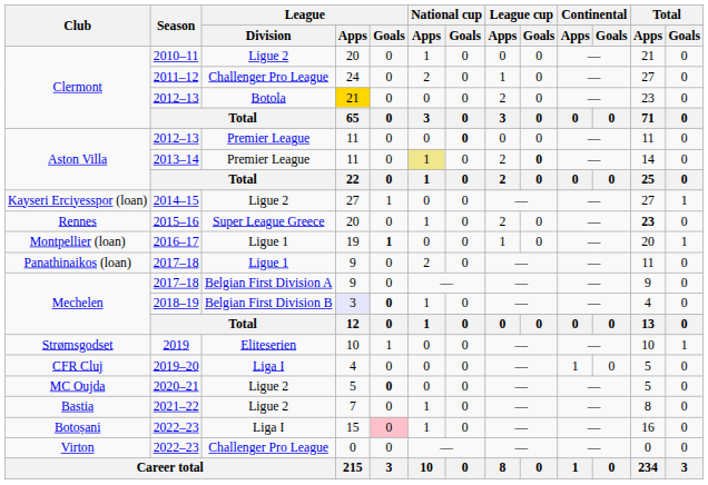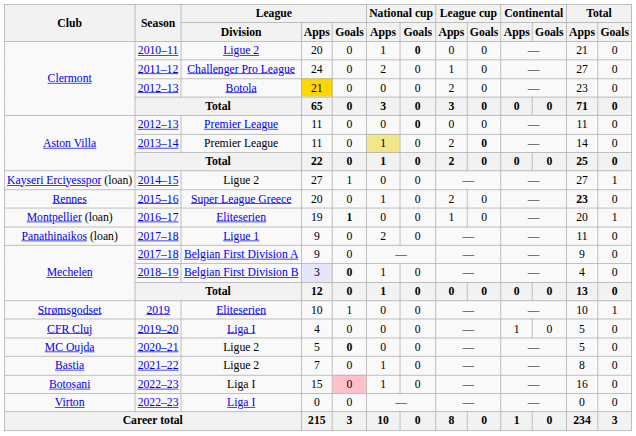2010–11 | National cup / Goals: normal -> bold
2016–17 | League / Division: Ligue 1 -> Eliteserien
Virton / 2022–23 | League / Division: Challenger Pro League -> Liga I
